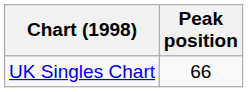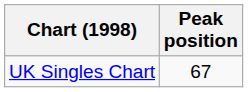UK Singles Chart | Peak position: 66 -> 67
